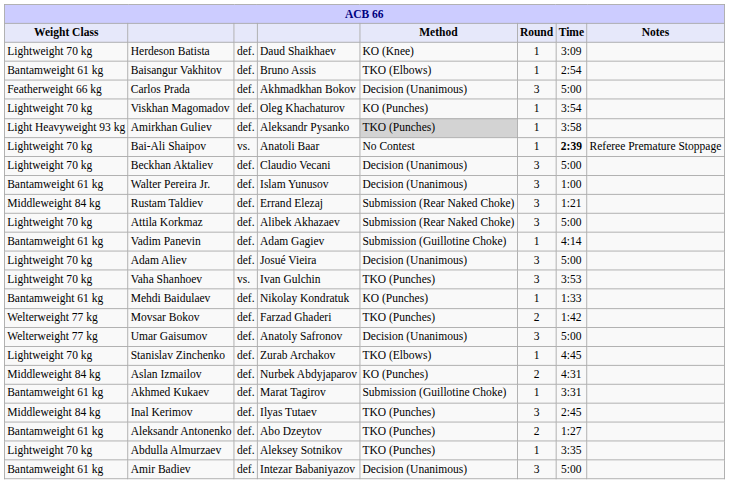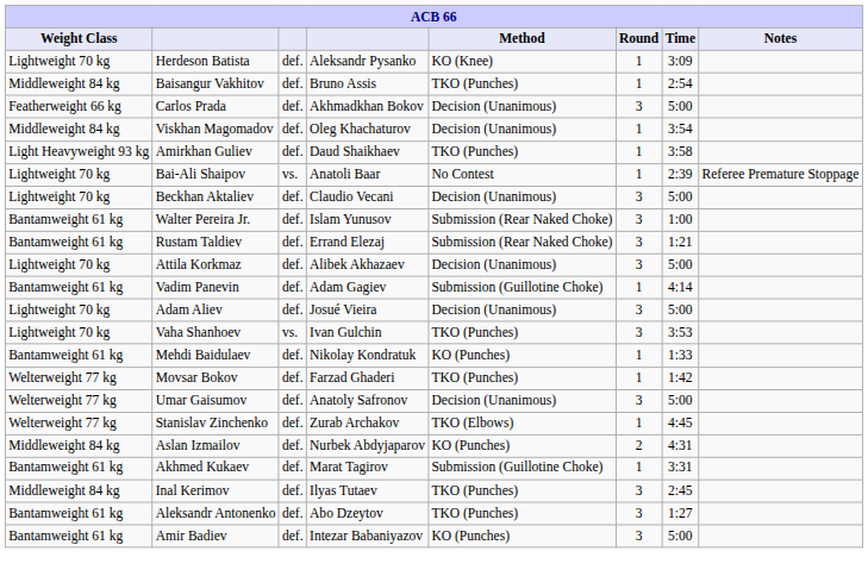Herdeson Batista | column 4: Daud Shaikhaev -> Aleksandr Pysanko
Baisangur Vakhitov | Weight Class: Bantamweight 61 kg -> Middleweight 84 kg
Baisangur Vakhitov | Method: TKO (Elbows) -> TKO (Punches)
Viskhan Magomadov | Weight Class: Lightweight 70 kg -> Middleweight 84 kg
Viskhan Magomadov | Method: KO (Punches) -> Decision (Unanimous)
Amirkhan Guliev | column 4: Aleksandr Pysanko -> Daud Shaikhaev
Amirkhan Guliev | Method: lightgrey background -> no background
Bai-Ali Shaipov | Time: bold -> normal
Walter Pereira Jr. | Method: Decision (Unanimous) -> Submission (Rear Naked Choke)
Rustam Taldiev | Weight Class: Middleweight 84 kg -> Bantamweight 61 kg
Attila Korkmaz | Method: Submission (Rear Naked Choke) -> Decision (Unanimous)
Movsar Bokov | Round: 2 -> 1
Stanislav Zinchenko | Weight Class: Lightweight 70 kg -> Welterweight 77 kg
Aleksandr Antonenko | Round: 2 -> 3
- row: Lightweight 70 kg | Abdulla Almurzaev | def. | Aleksey Sotnikov | TKO (Punches) | 1 | 3:35
Amir Badiev | Method: Decision (Unanimous) -> KO (Punches)
